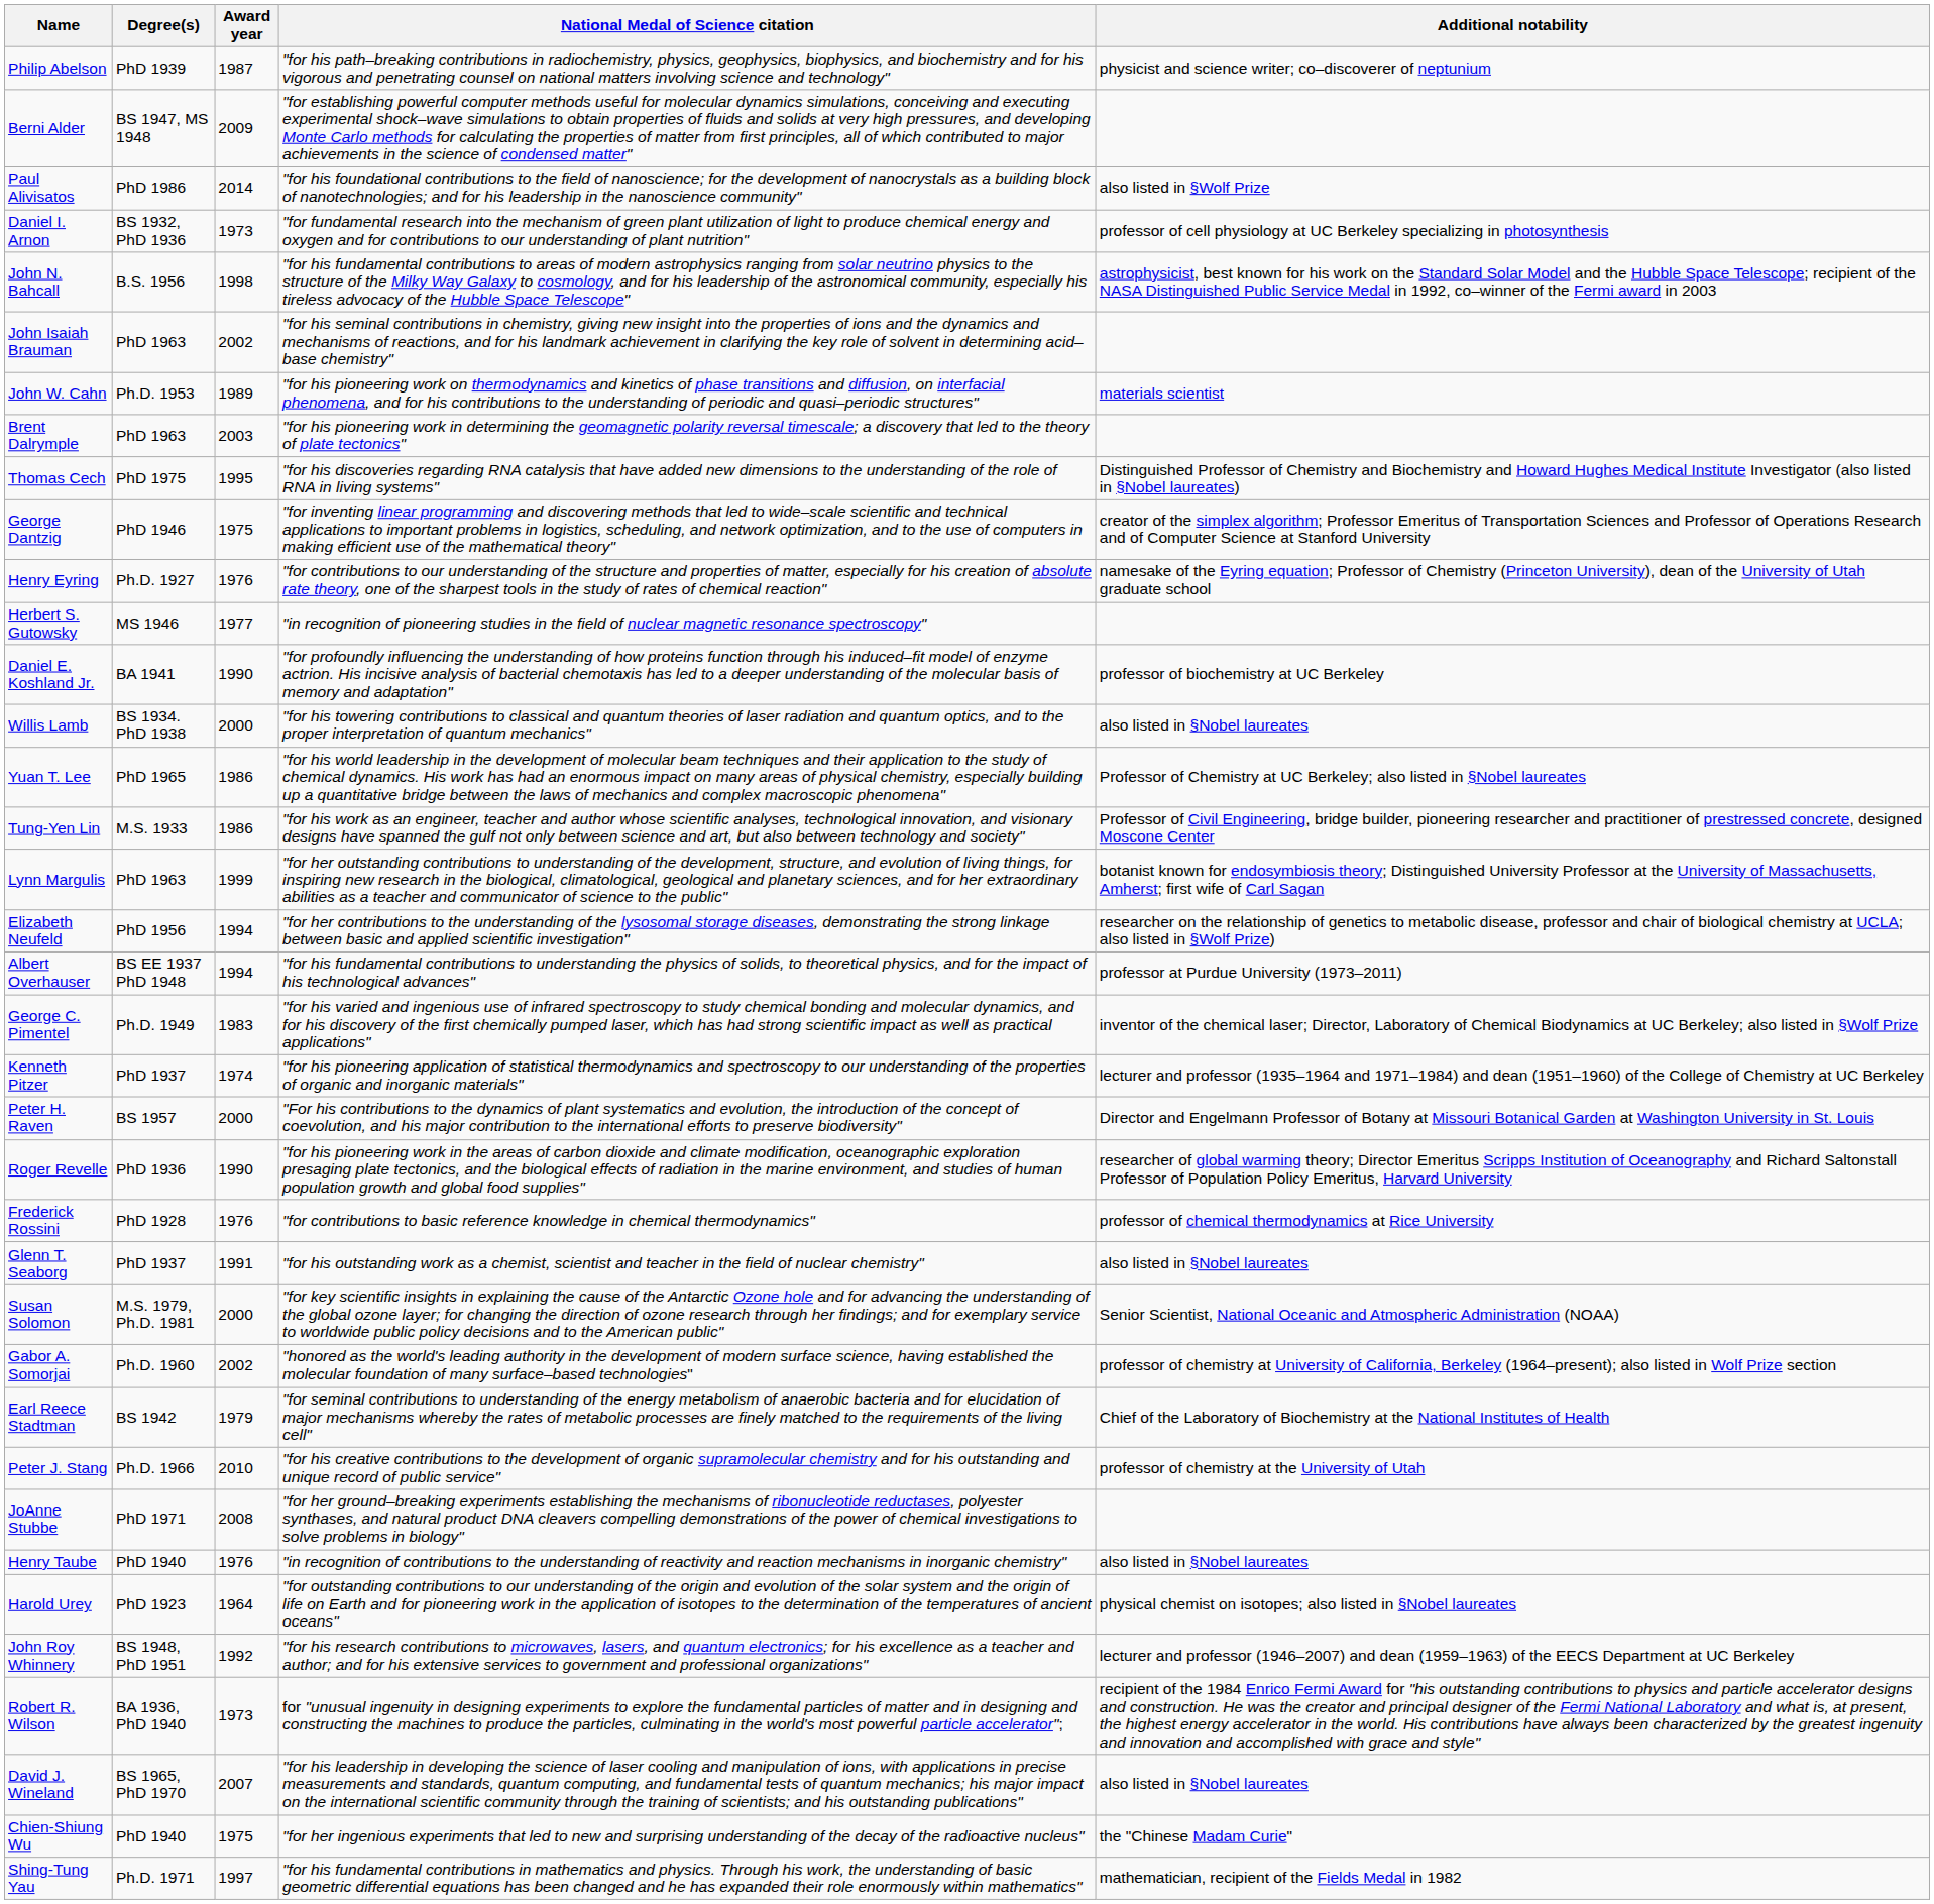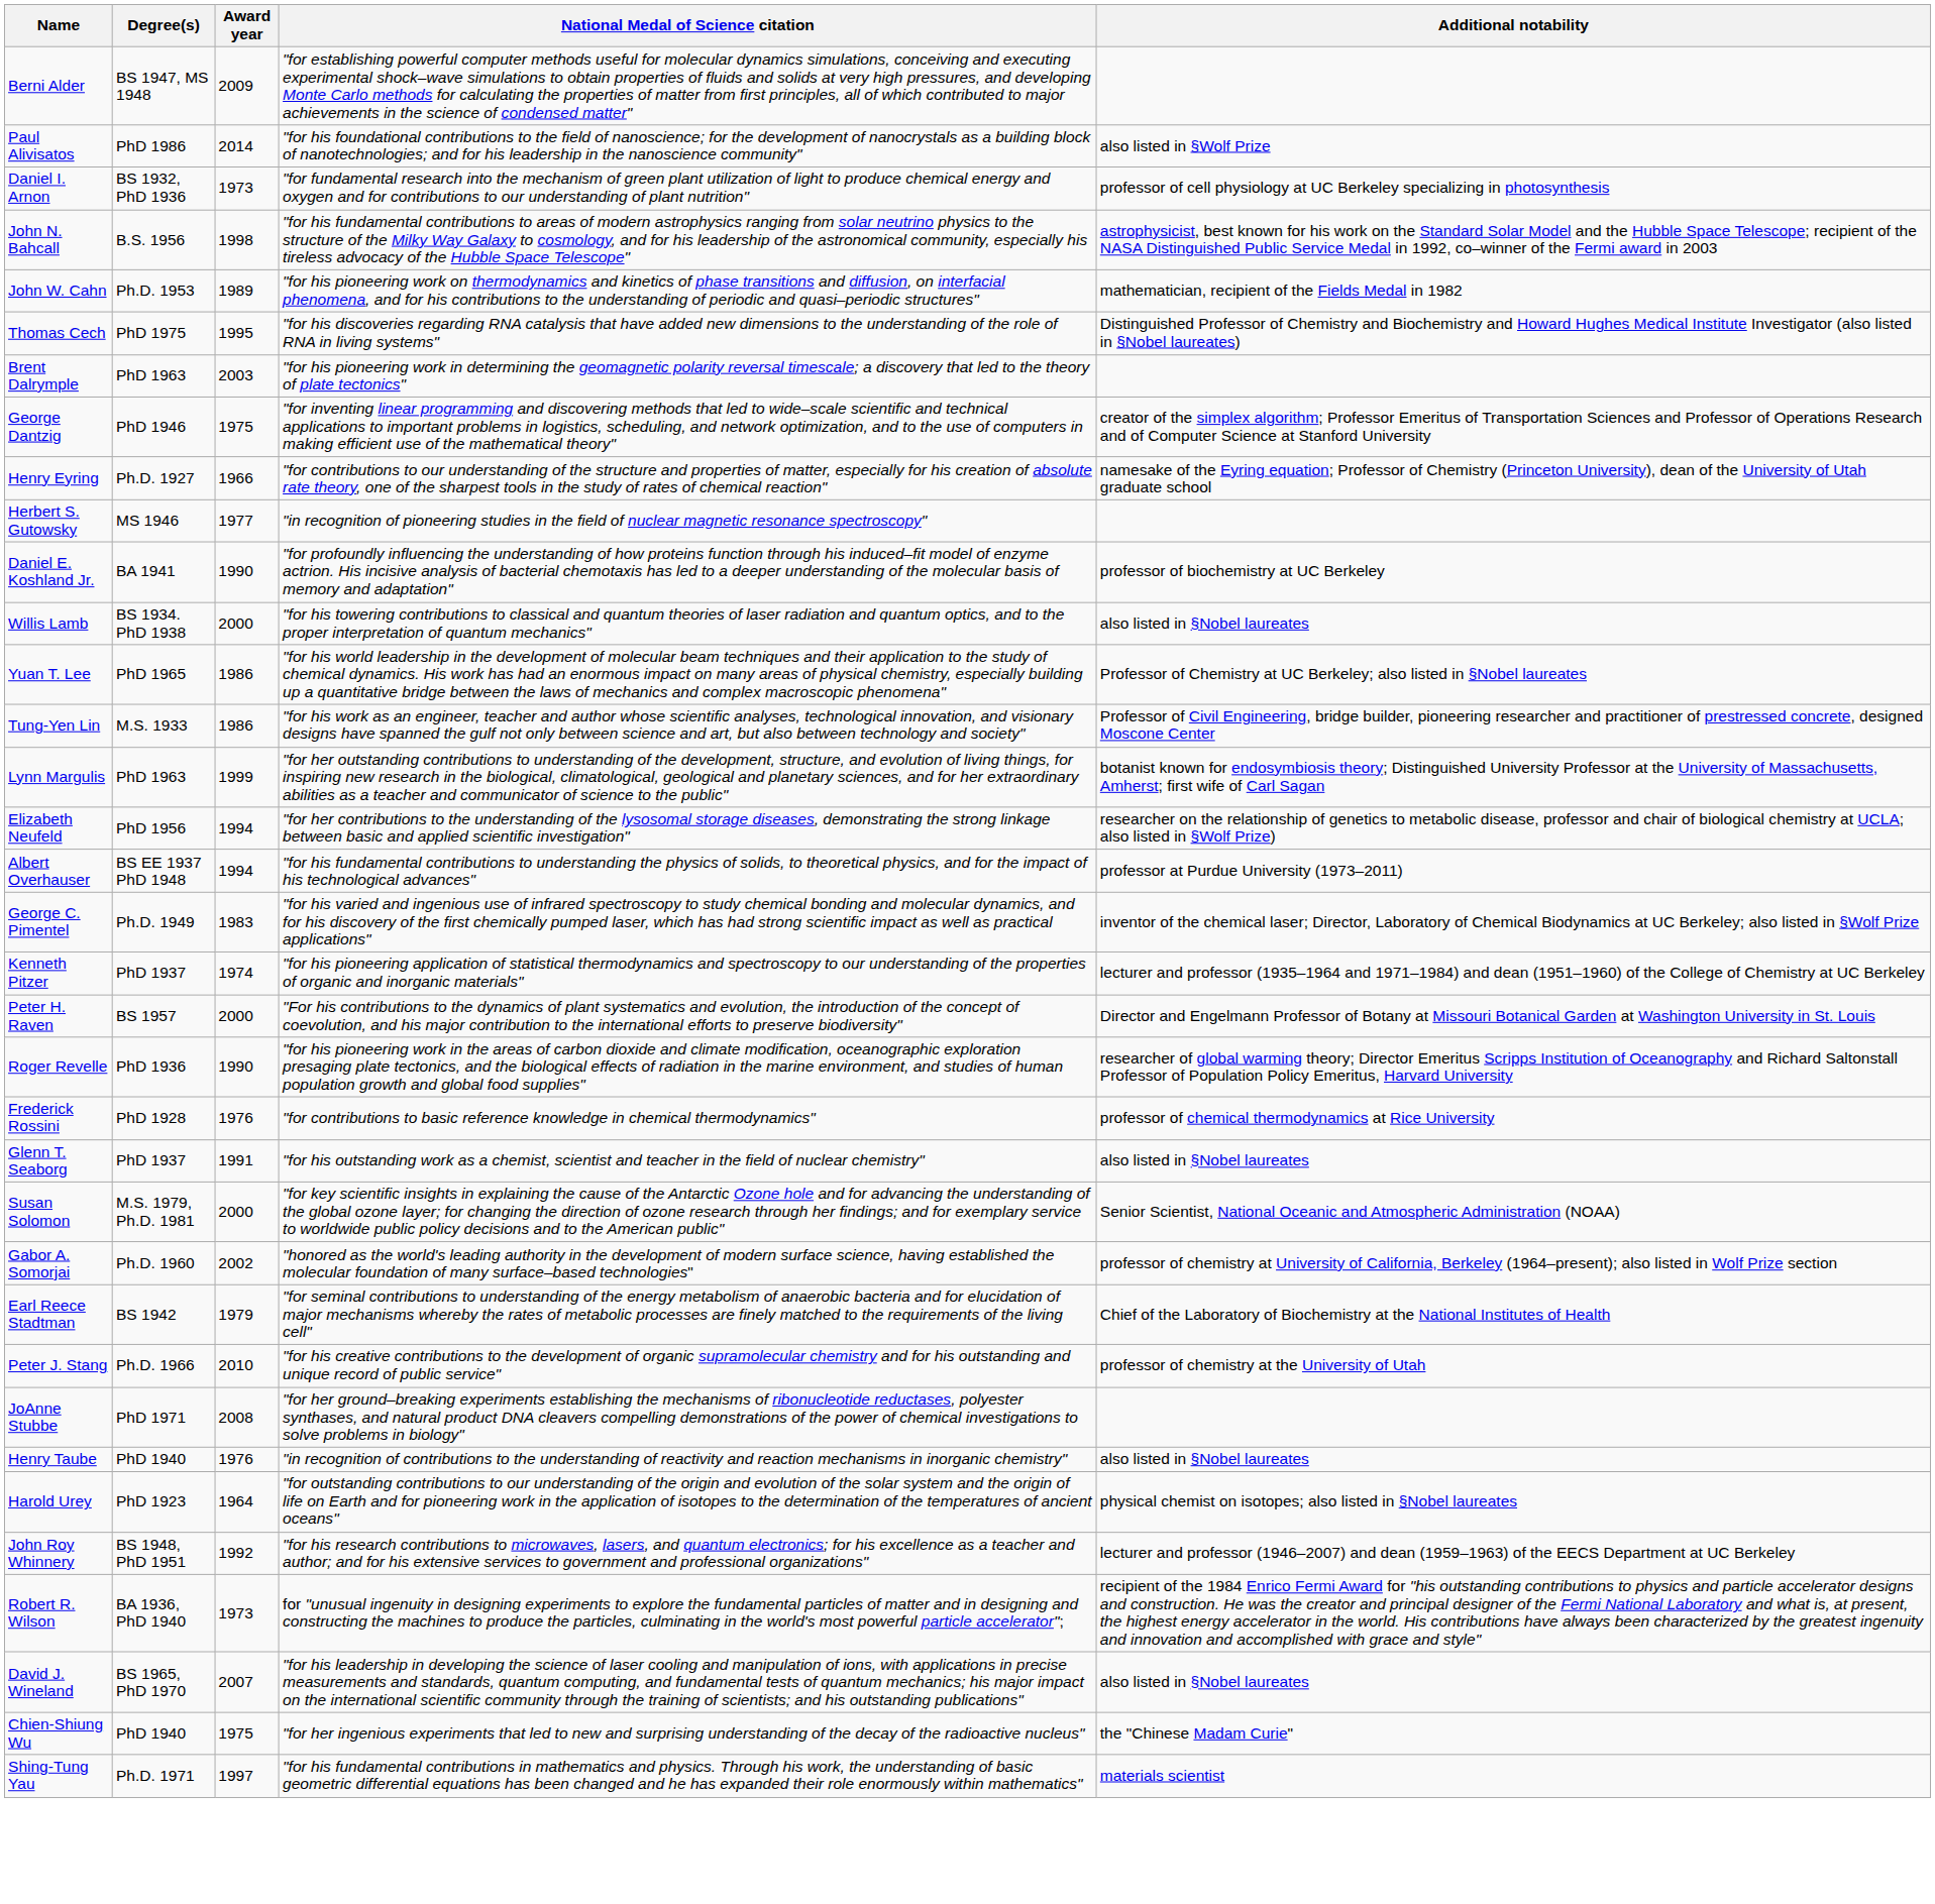- row: Philip Abelson | PhD 1939 | 1987 | "for his path–breaking contributions in radiochemistry, physics, geophysics, biophysics, and biochemistry and for his vigorous and penetrating counsel on national matters involving science and technology" | physicist and science writer; co–discoverer of neptunium
- row: John Isaiah Brauman | PhD 1963 | 2002 | "for his seminal contributions in chemistry, giving new insight into the properties of ions and the dynamics and mechanisms of reactions, and for his landmark achievement in clarifying the key role of solvent in determining acid–base chemistry"
John W. Cahn | Additional notability: materials scientist -> mathematician, recipient of the Fields Medal in 1982
rows swapped: Thomas Cech <-> Brent Dalrymple
Henry Eyring | Award year: 1976 -> 1966
Shing-Tung Yau | Additional notability: mathematician, recipient of the Fields Medal in 1982 -> materials scientist
